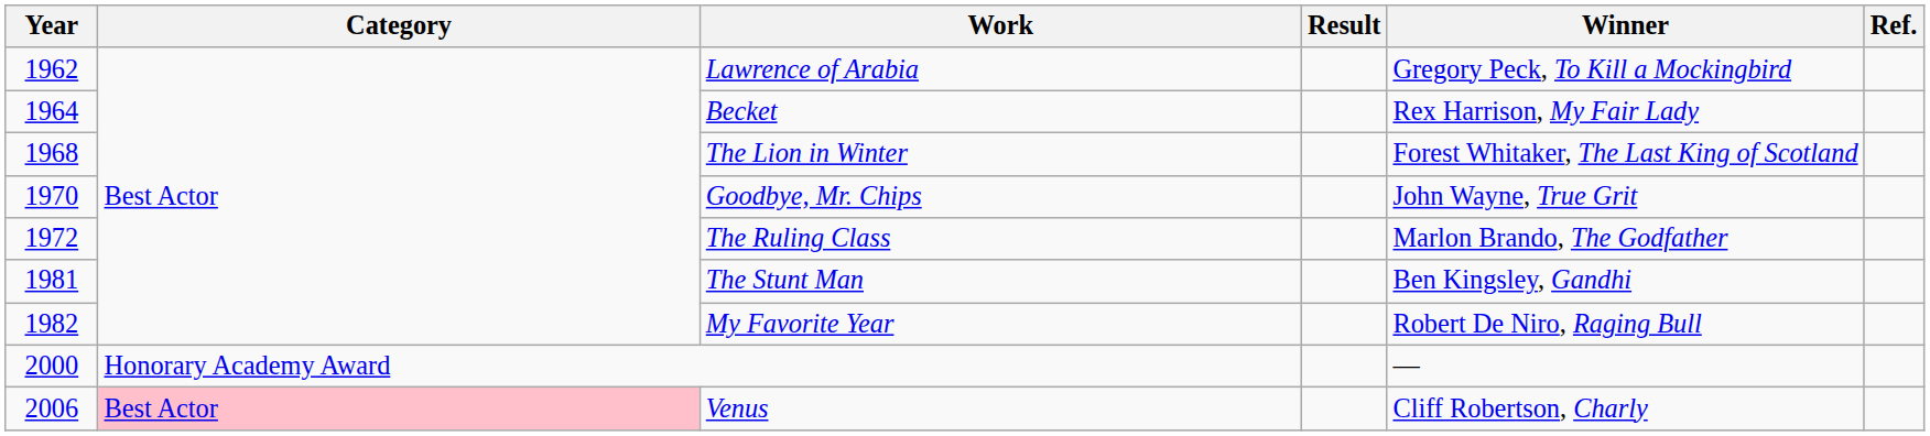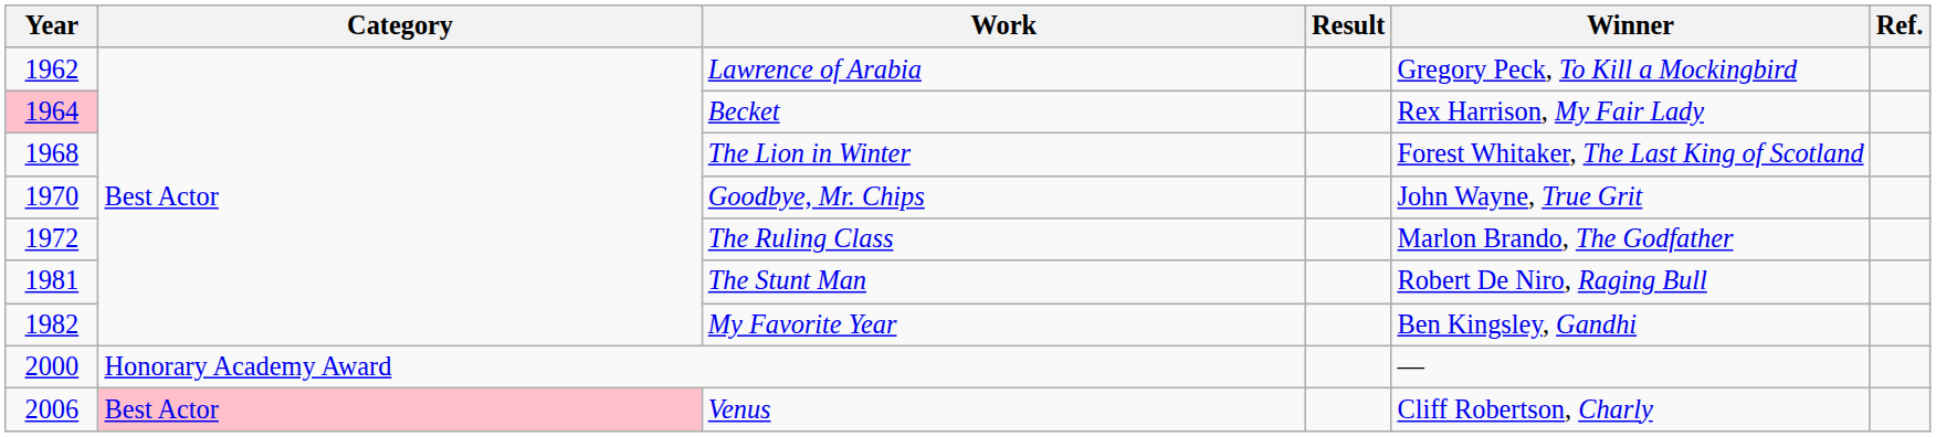Becket | Year: no background -> pink background
The Stunt Man | Winner: Ben Kingsley, Gandhi -> Robert De Niro, Raging Bull
My Favorite Year | Winner: Robert De Niro, Raging Bull -> Ben Kingsley, Gandhi
